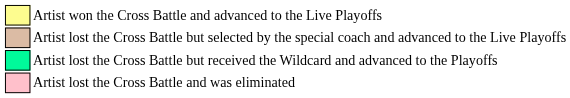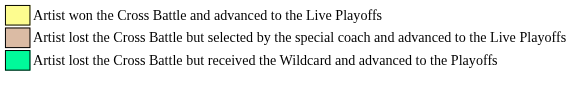- row: Artist lost the Cross Battle and was eliminated
